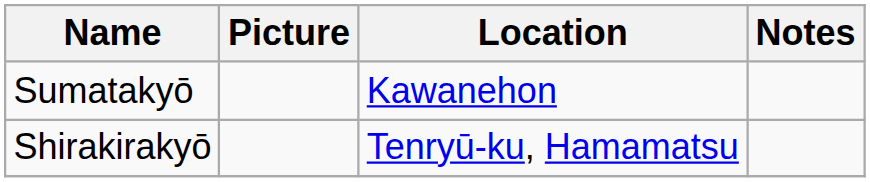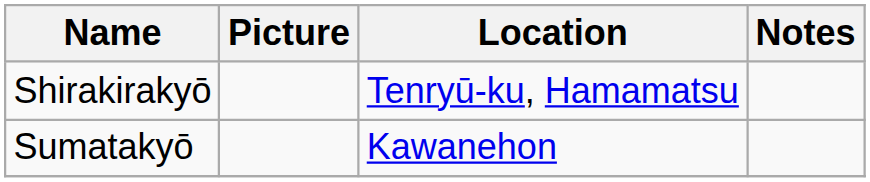rows swapped: Sumatakyō <-> Shirakirakyō
